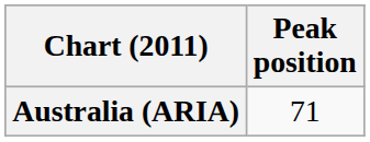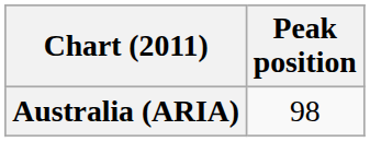Australia (ARIA) | Peak position: 71 -> 98
